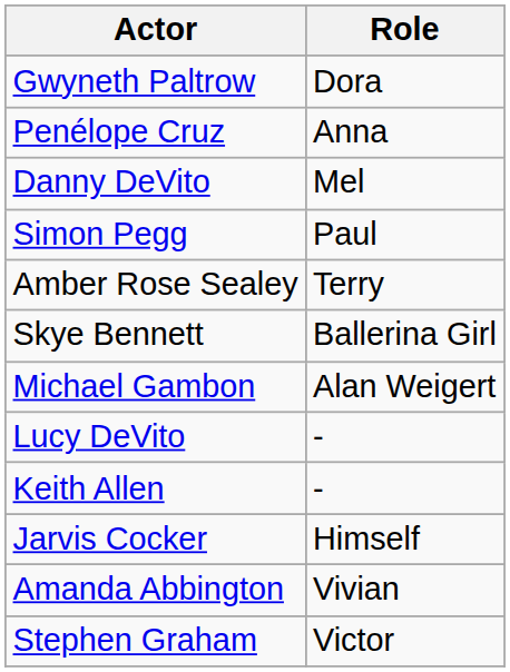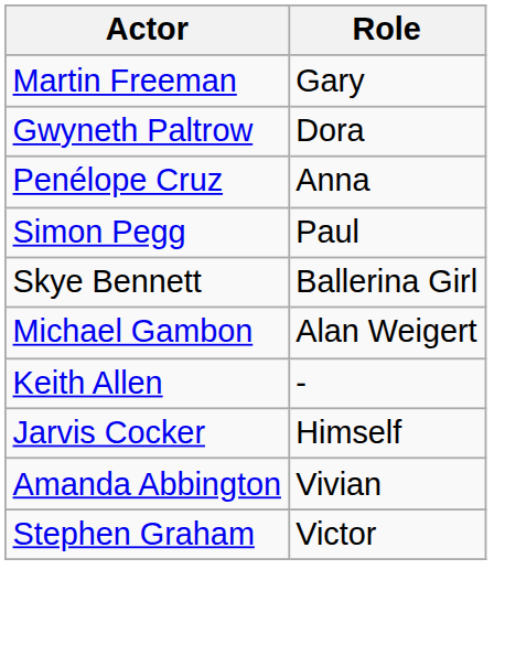+ row: Martin Freeman | Gary
- row: Danny DeVito | Mel
- row: Amber Rose Sealey | Terry
- row: Lucy DeVito | -
